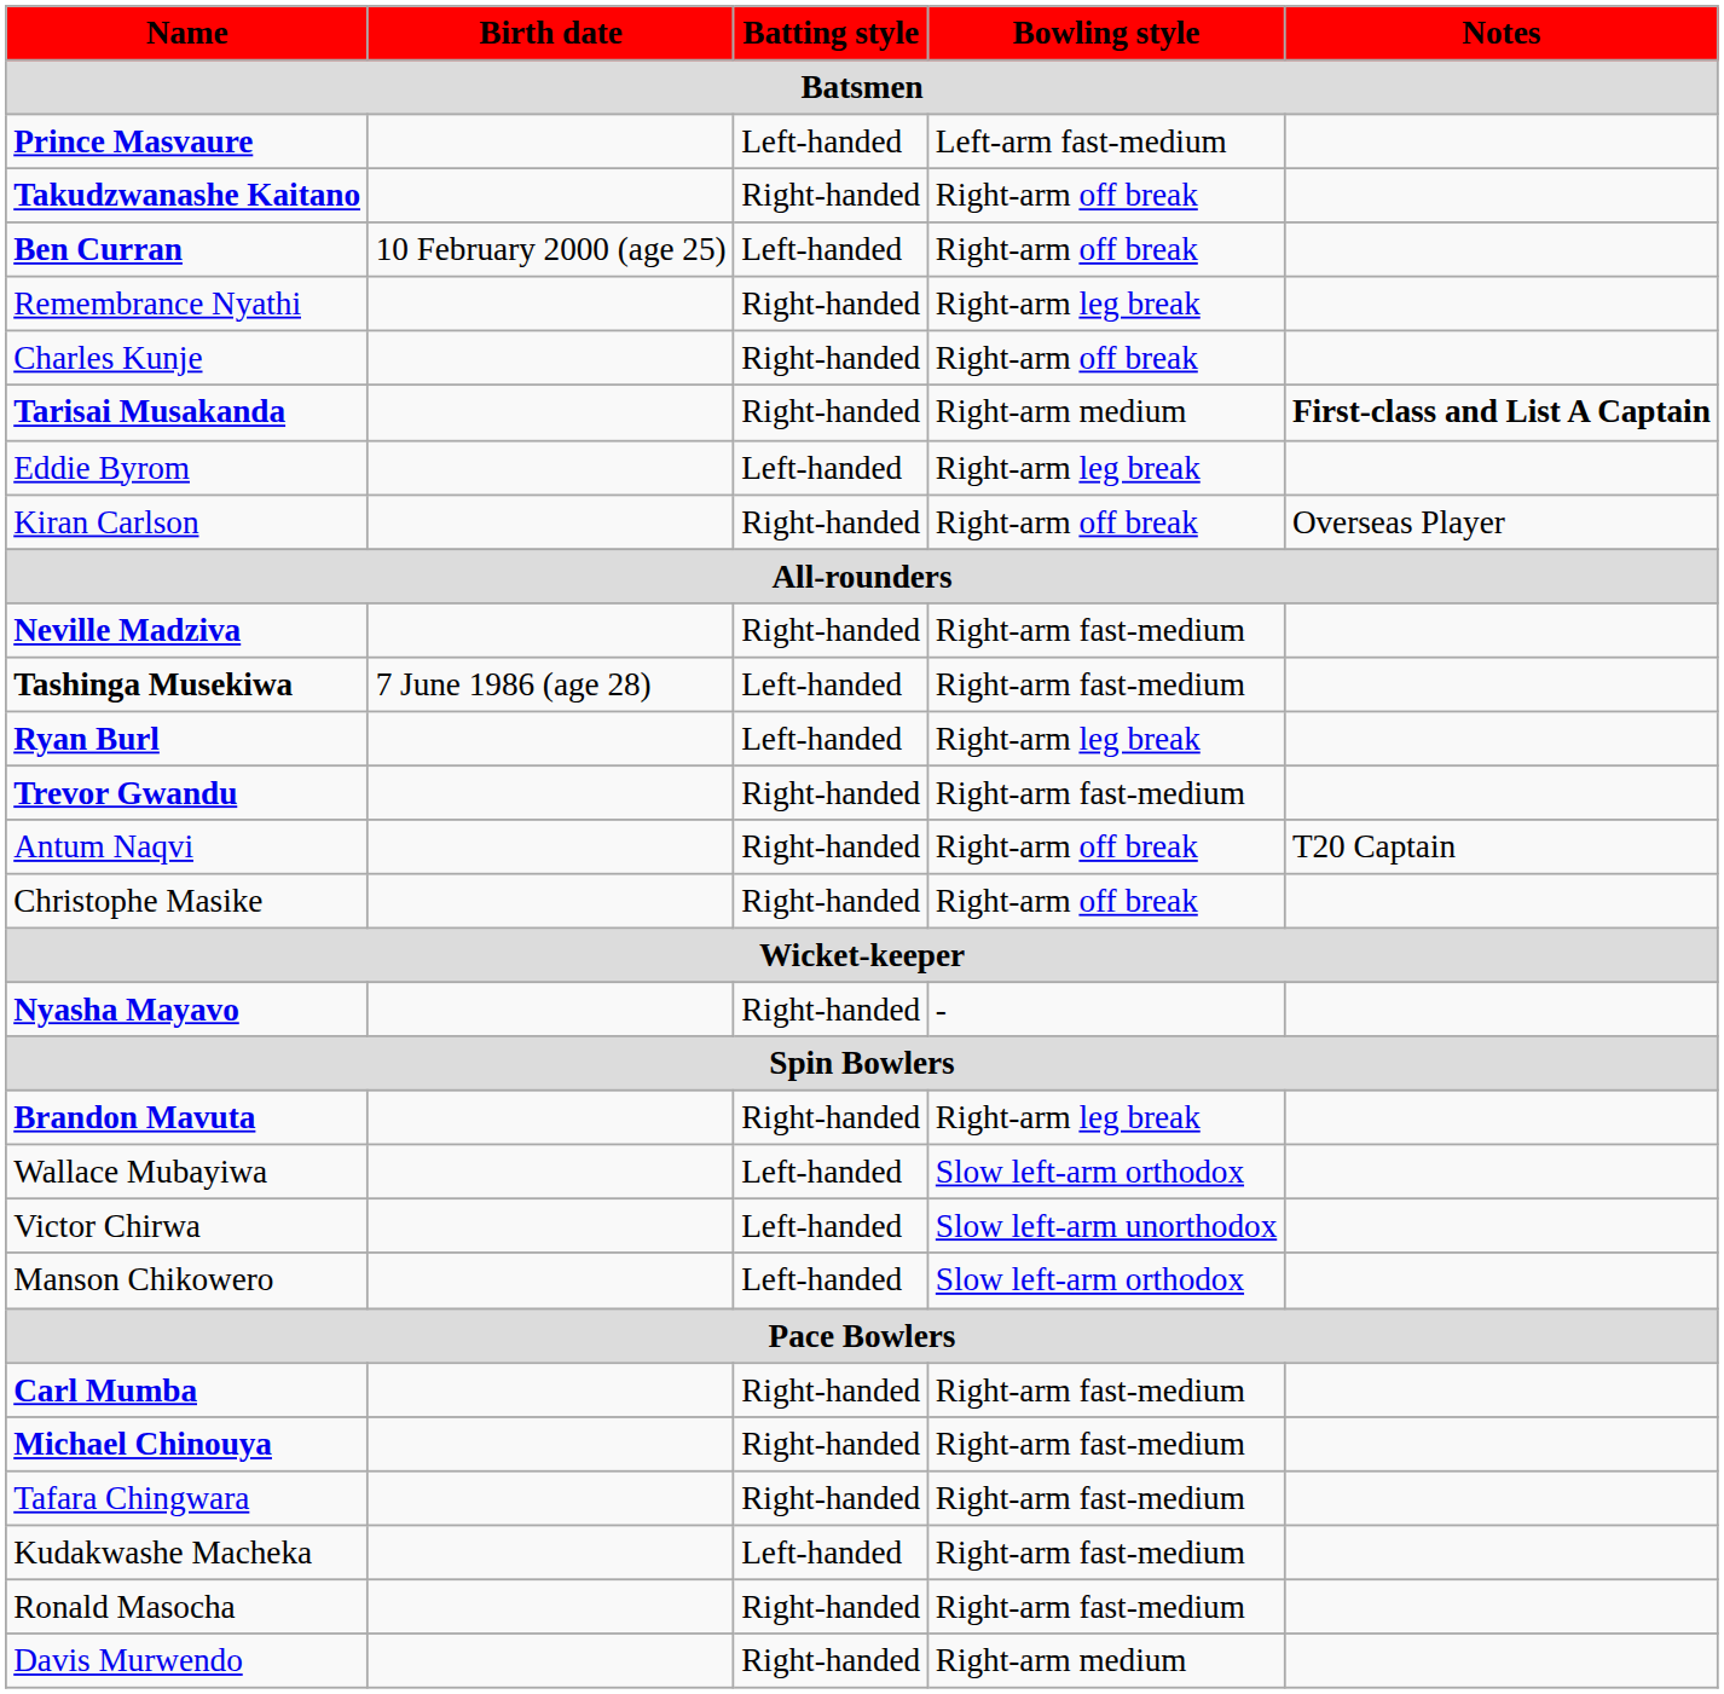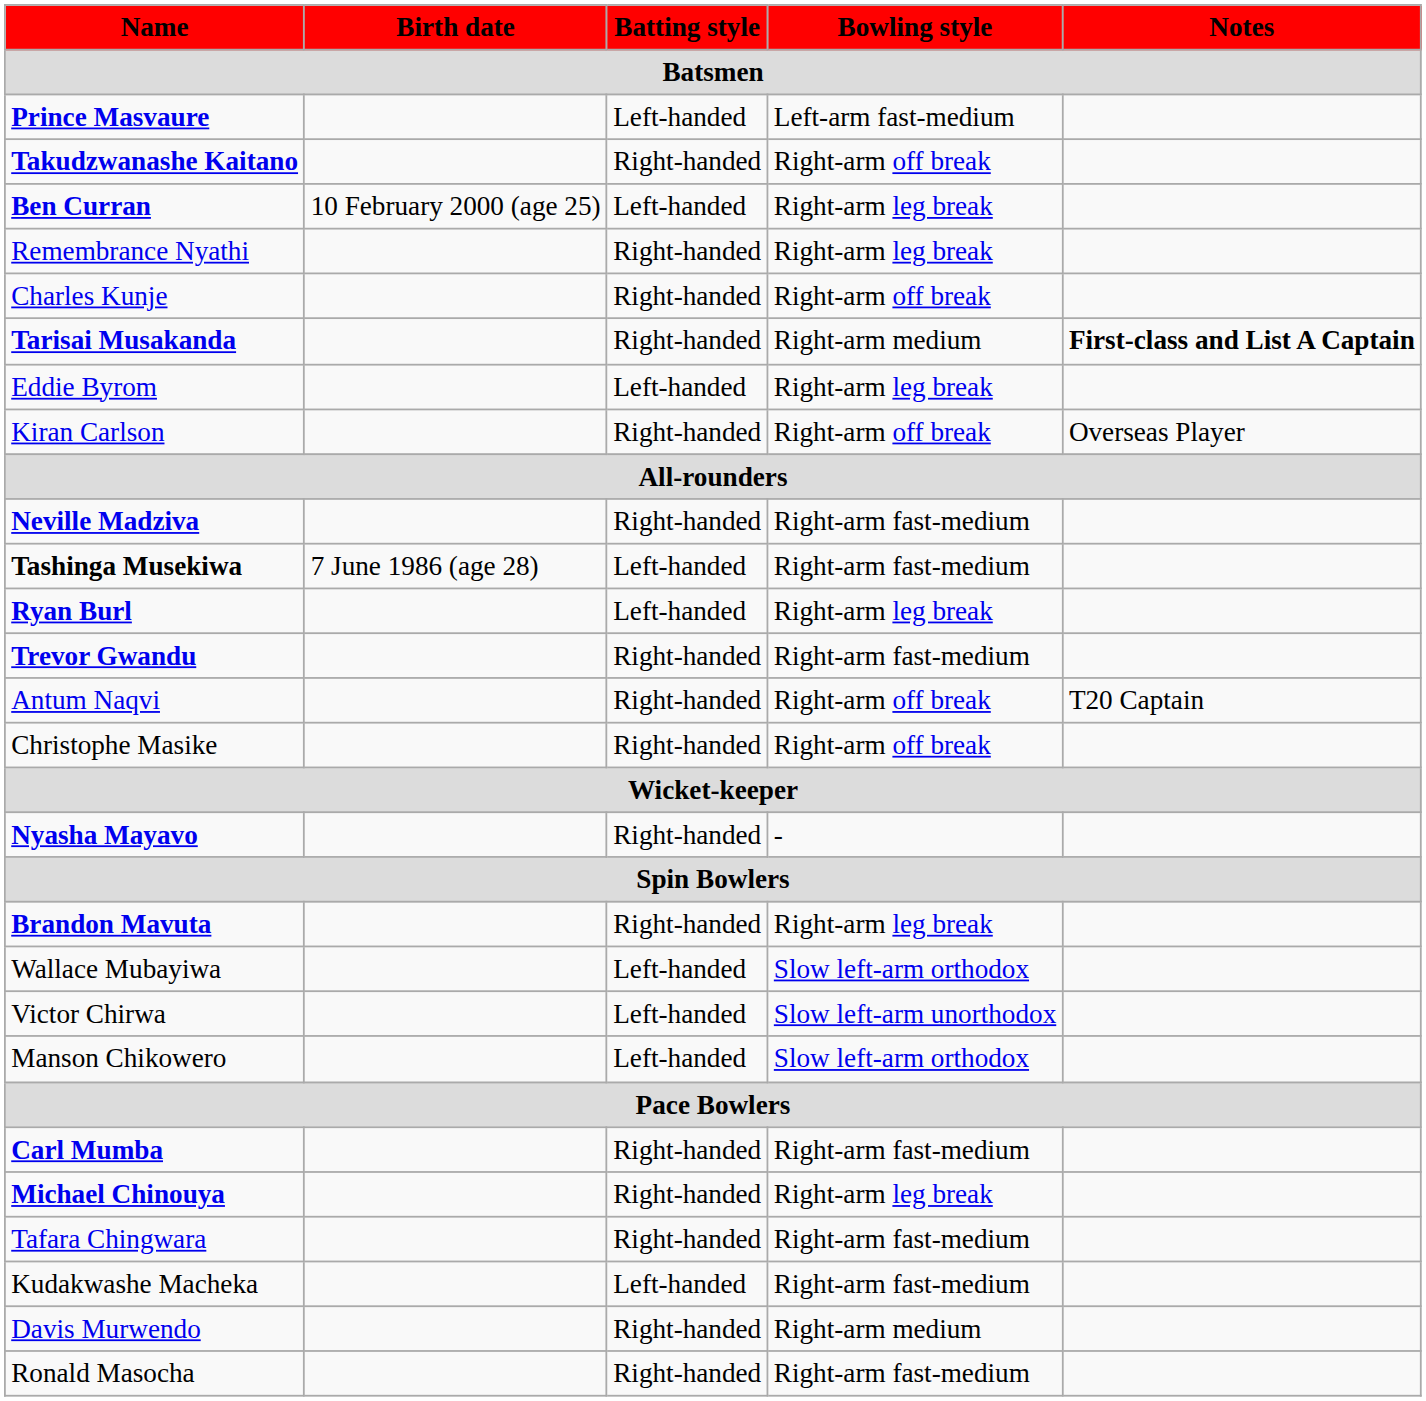Ben Curran | Bowling style: Right-arm off break -> Right-arm leg break
Michael Chinouya | Bowling style: Right-arm fast-medium -> Right-arm leg break
rows swapped: Ronald Masocha <-> Davis Murwendo
